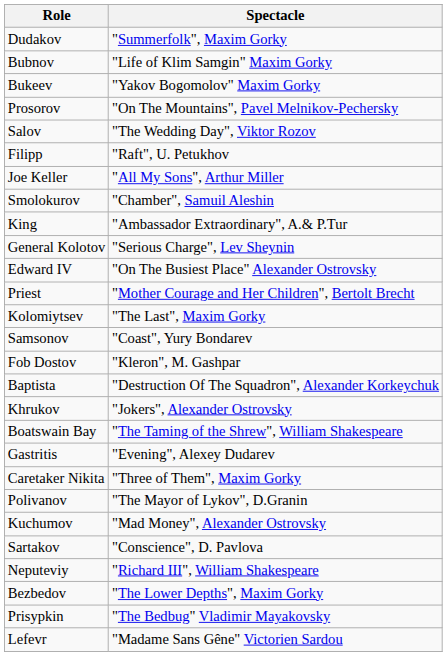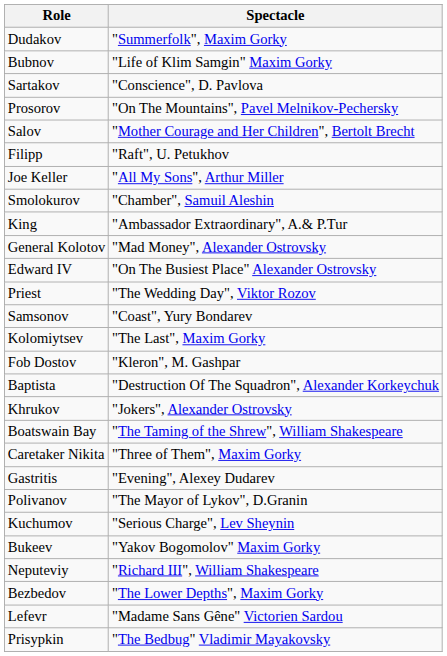rows swapped: Sartakov <-> Bukeev
Salov | Spectacle: "The Wedding Day", Viktor Rozov -> "Mother Courage and Her Children", Bertolt Brecht
General Kolotov | Spectacle: "Serious Charge", Lev Sheynin -> "Mad Money", Alexander Ostrovsky
Priest | Spectacle: "Mother Courage and Her Children", Bertolt Brecht -> "The Wedding Day", Viktor Rozov
rows swapped: Kolomiytsev <-> Samsonov
rows swapped: Caretaker Nikita <-> Gastritis
Kuchumov | Spectacle: "Mad Money", Alexander Ostrovsky -> "Serious Charge", Lev Sheynin
rows swapped: Prisypkin <-> Lefevr
